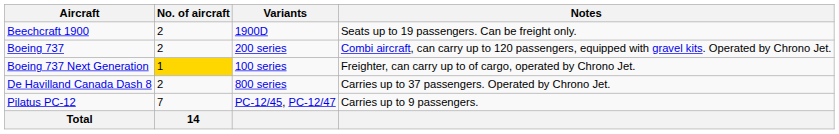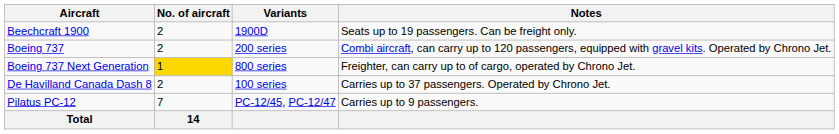Boeing 737 Next Generation | Variants: 100 series -> 800 series
De Havilland Canada Dash 8 | Variants: 800 series -> 100 series
